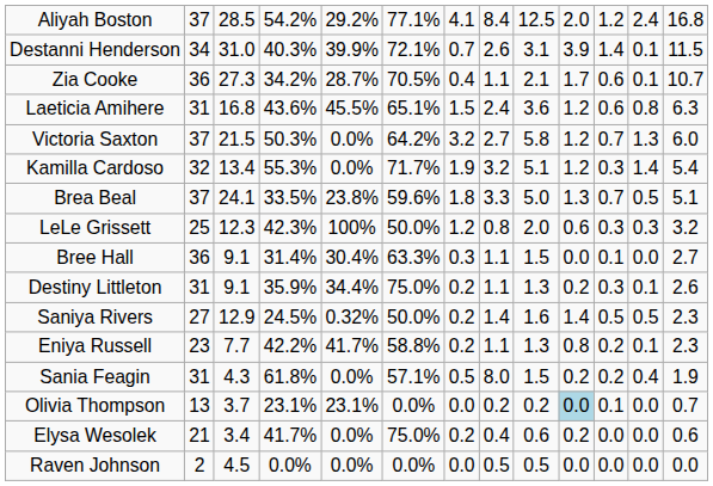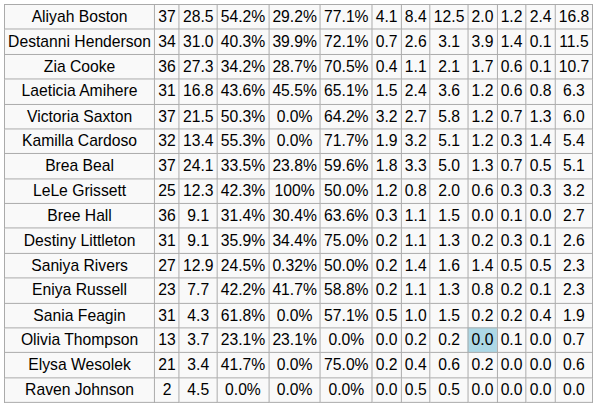Bree Hall | column 6: 63.3% -> 63.6%
Sania Feagin | column 8: 8.0 -> 1.0
